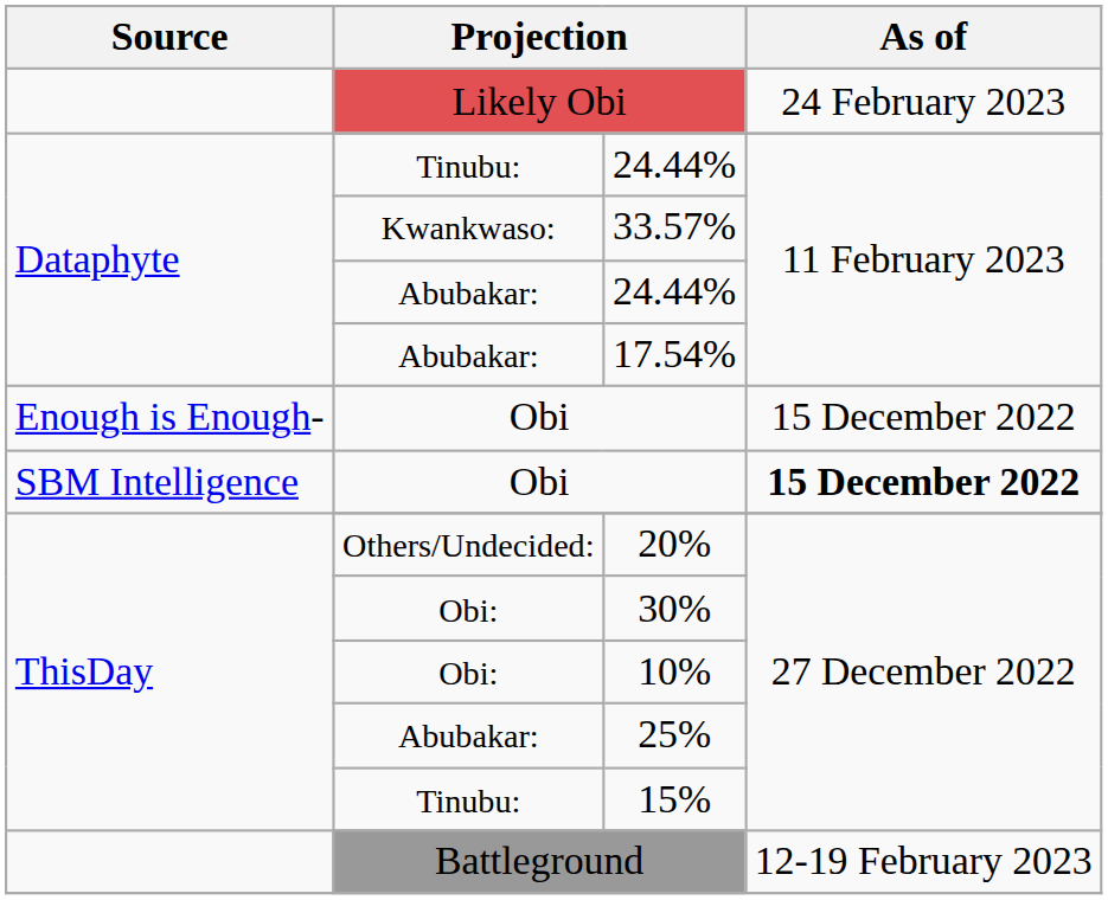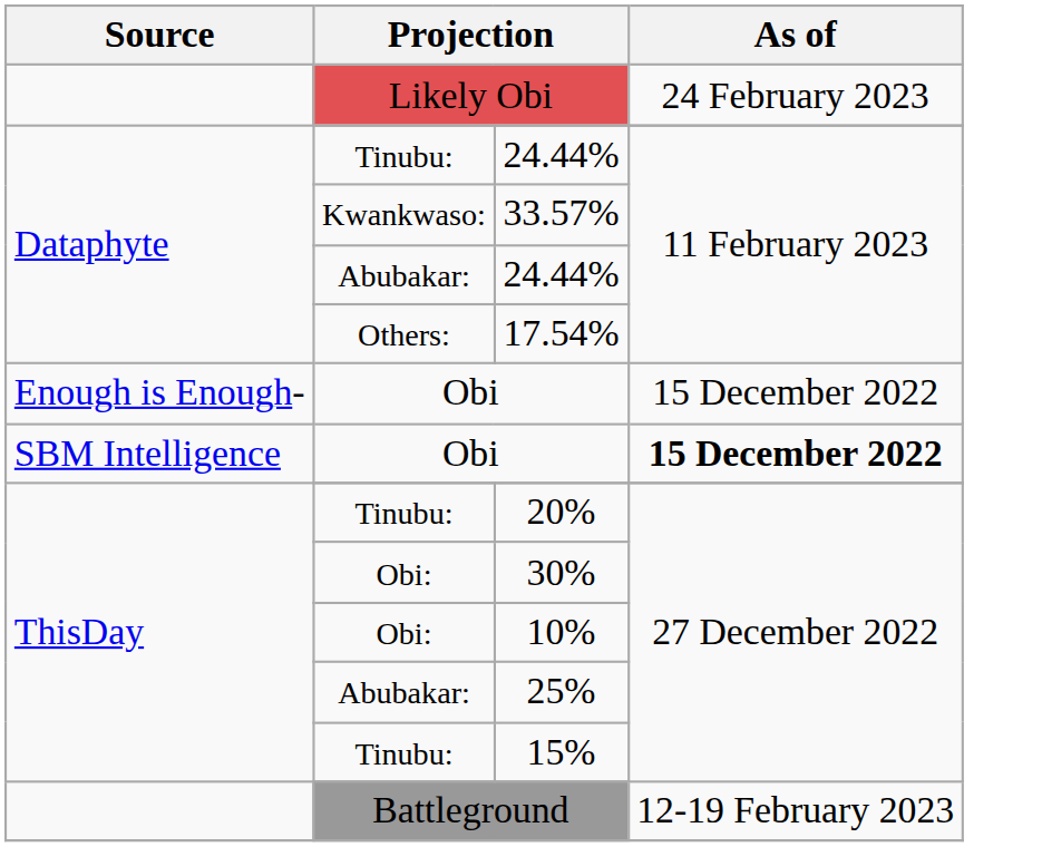17.54% | column 2: Abubakar: -> Others:
20% | column 2: Others/Undecided: -> Tinubu:
